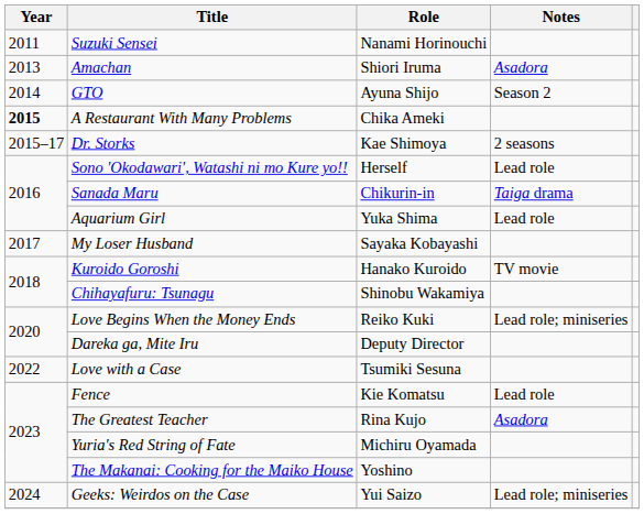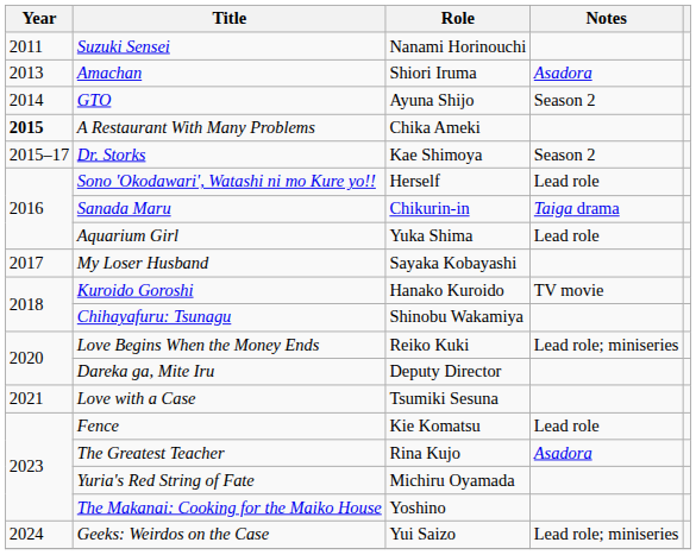Dr. Storks | Notes: 2 seasons -> Season 2
Love with a Case | Year: 2022 -> 2021
